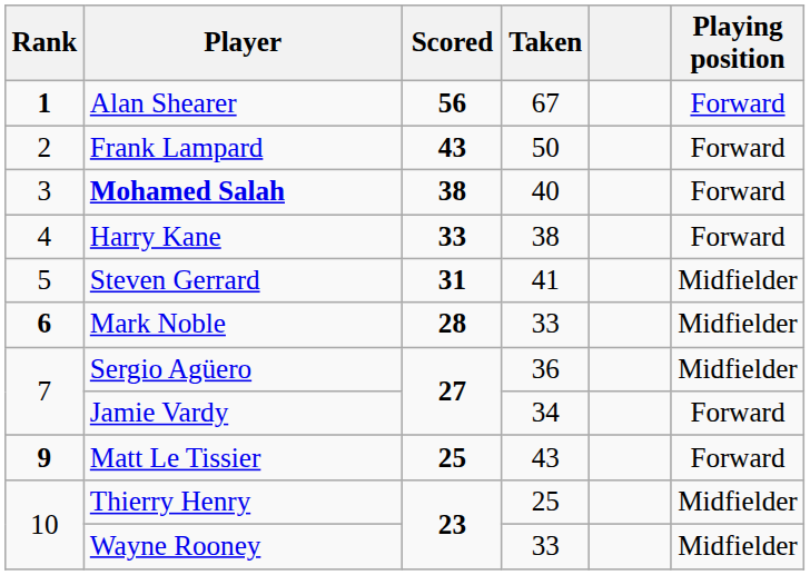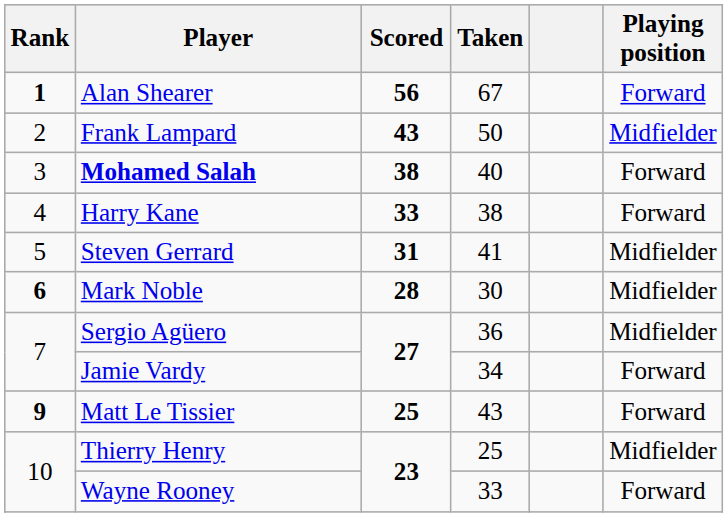Frank Lampard | Playing position: Forward -> Midfielder
Mark Noble | Taken: 33 -> 30
Wayne Rooney | Playing position: Midfielder -> Forward
